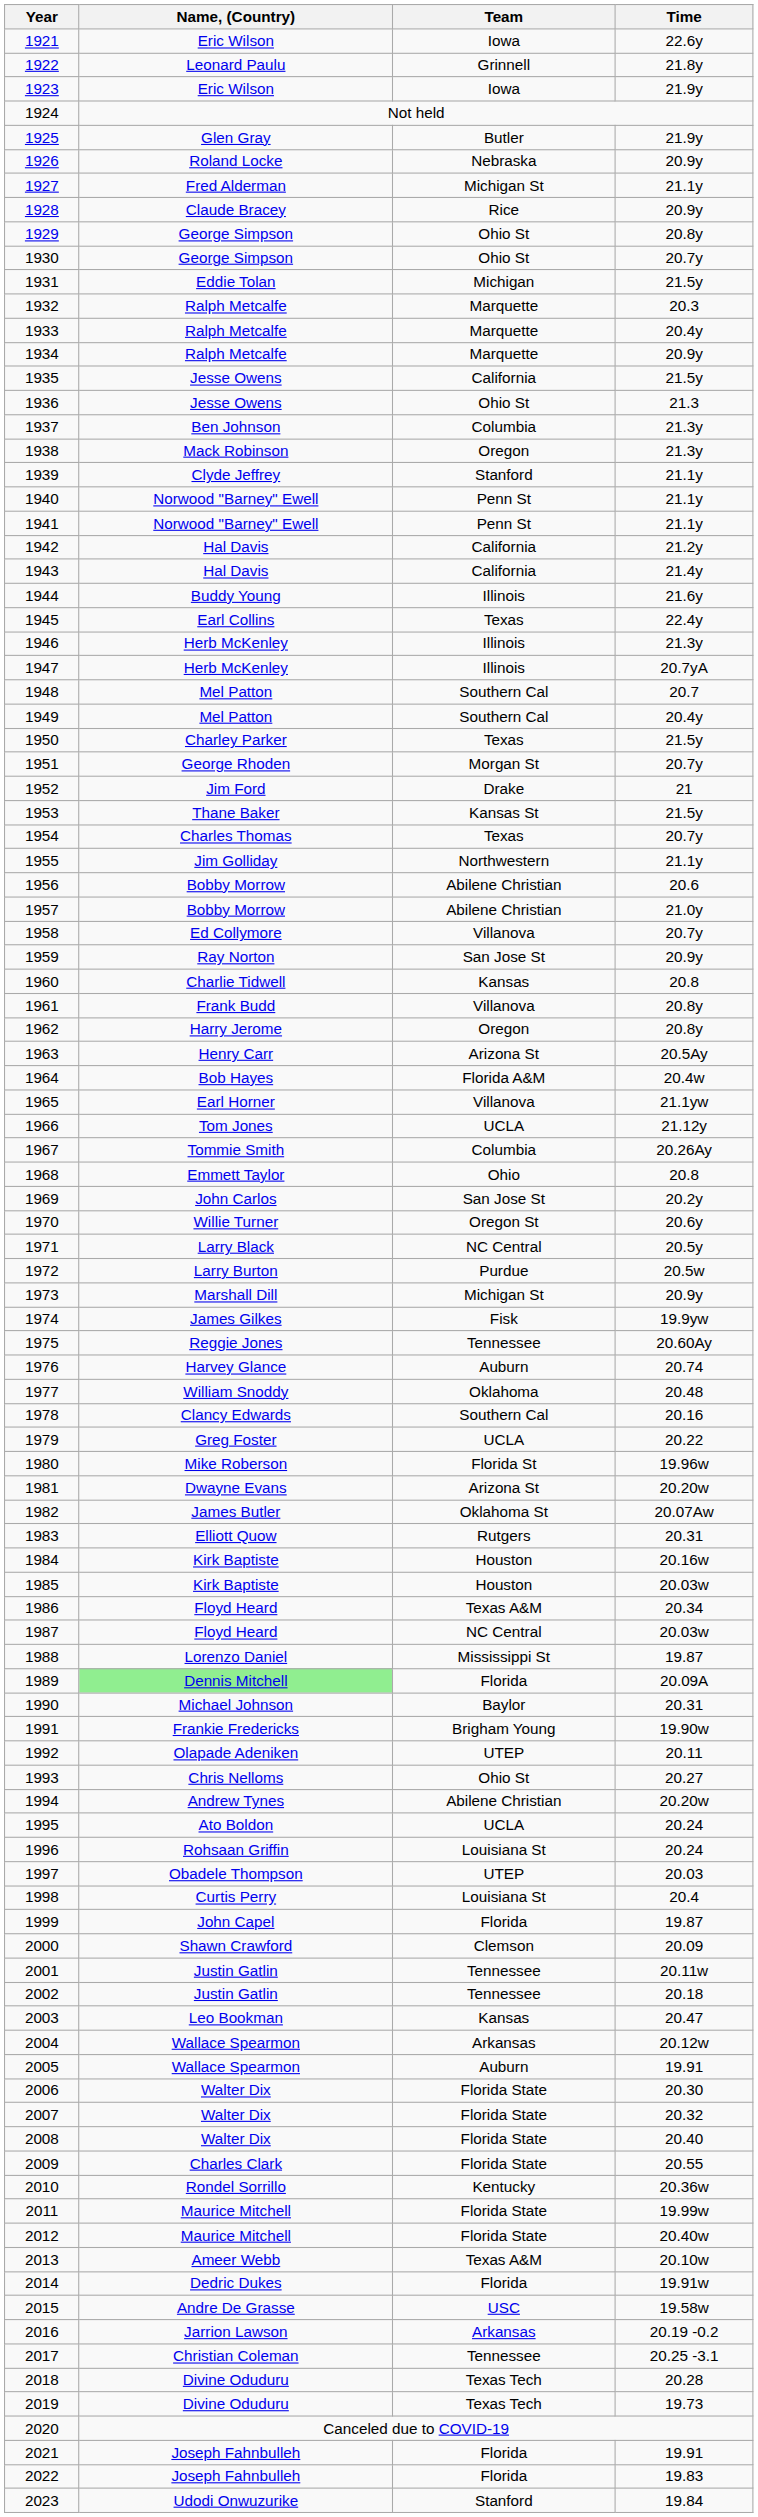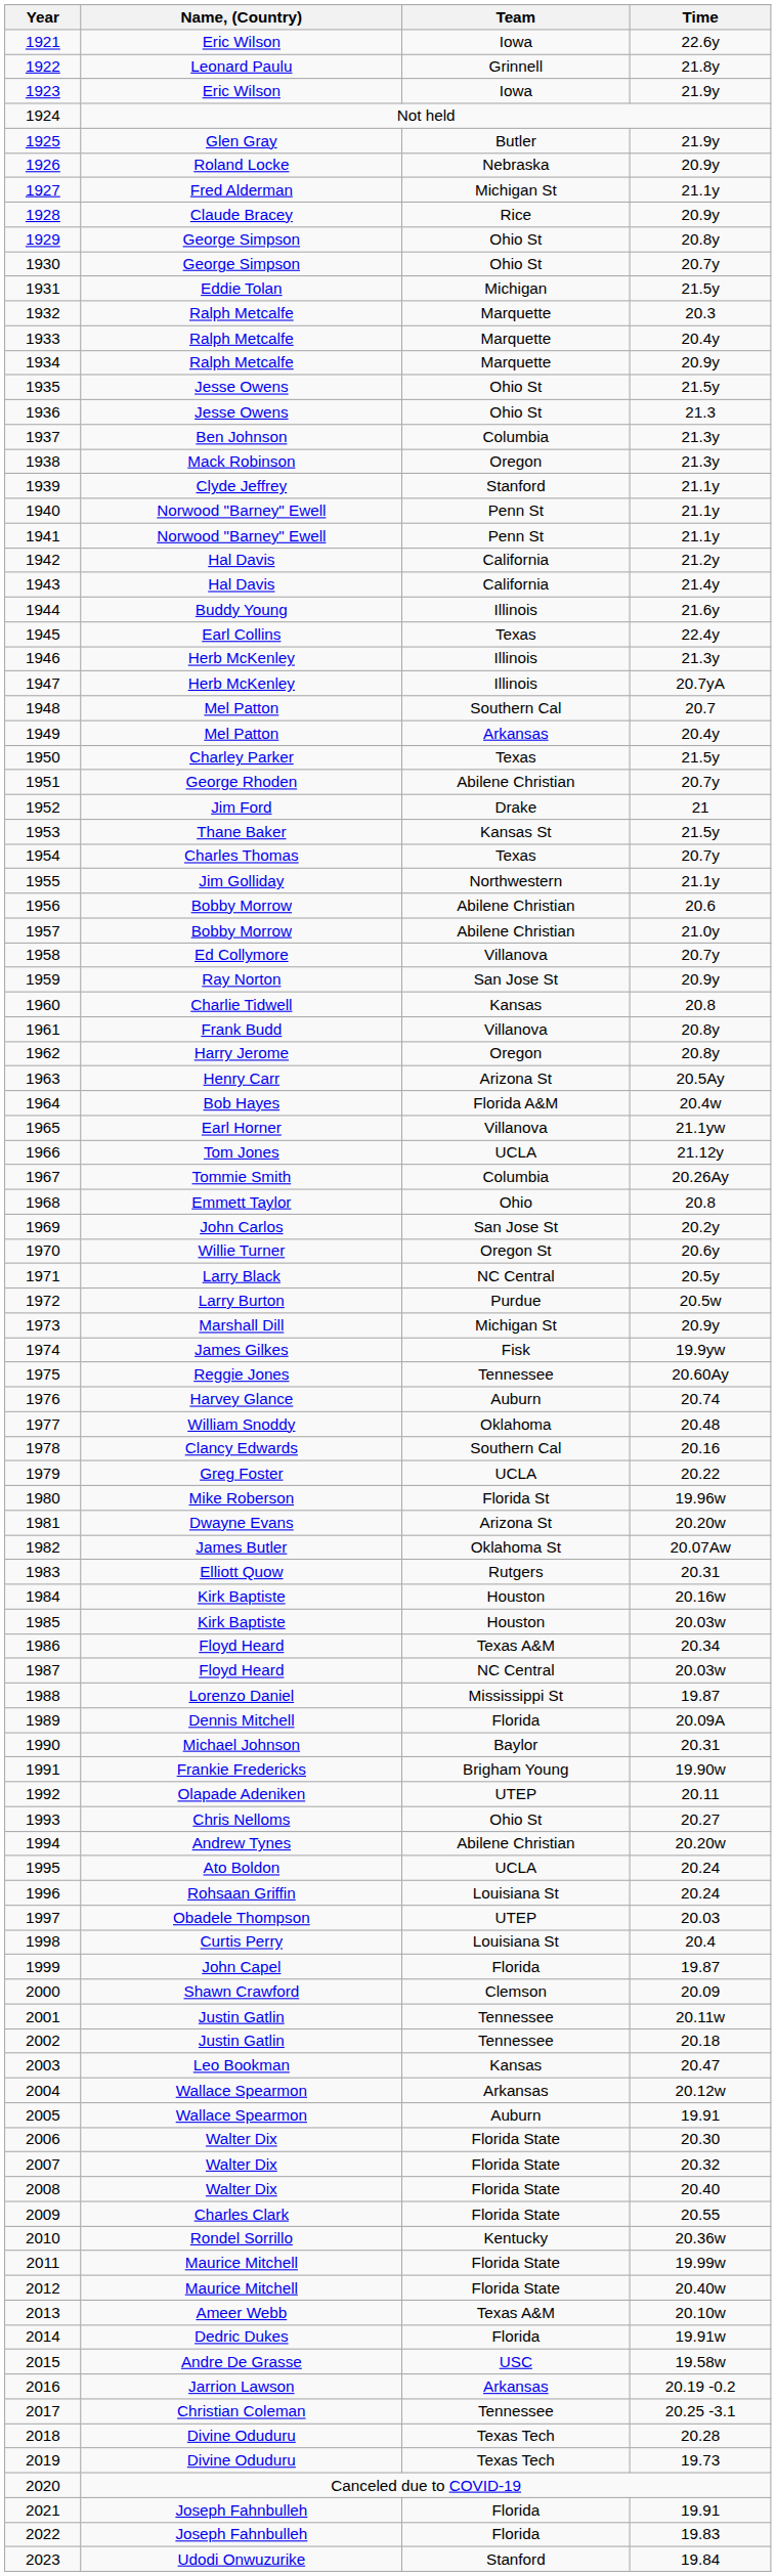1935 | Team: California -> Ohio St
1949 | Team: Southern Cal -> Arkansas
1951 | Team: Morgan St -> Abilene Christian
1989 | Name, (Country): lightgreen background -> no background
